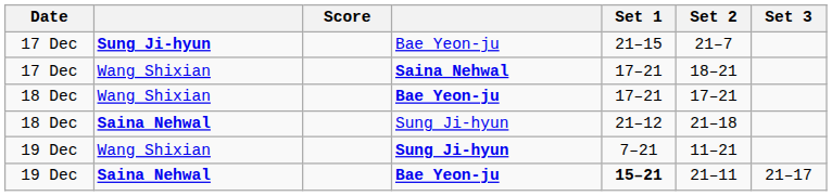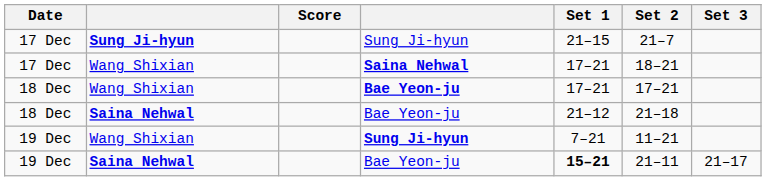17 Dec / Sung Ji-hyun | column 4: Bae Yeon-ju -> Sung Ji-hyun
18 Dec / Saina Nehwal | column 4: Sung Ji-hyun -> Bae Yeon-ju
19 Dec / Saina Nehwal | column 4: bold -> normal
